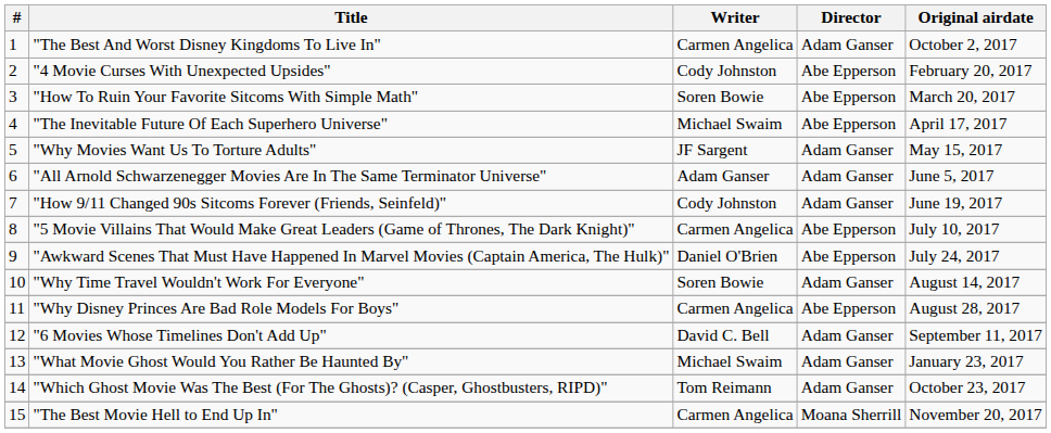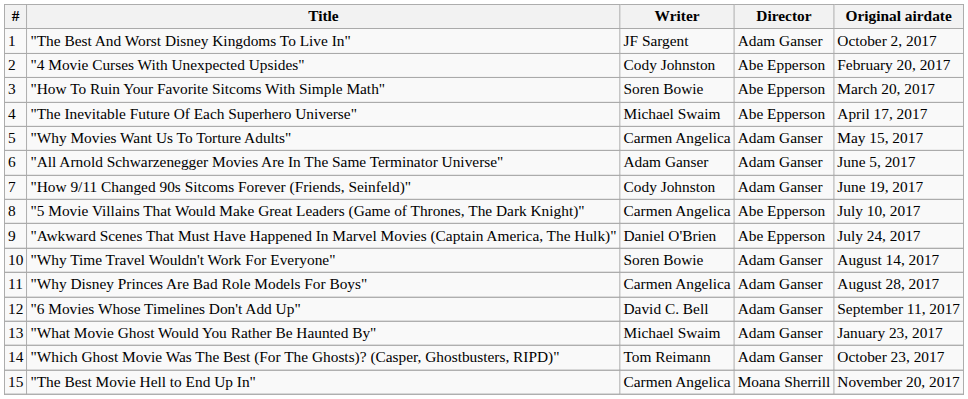"The Best And Worst Disney Kingdoms To Live In" | Writer: Carmen Angelica -> JF Sargent
"Why Movies Want Us To Torture Adults" | Writer: JF Sargent -> Carmen Angelica
"Why Disney Princes Are Bad Role Models For Boys" | Director: Abe Epperson -> Adam Ganser
